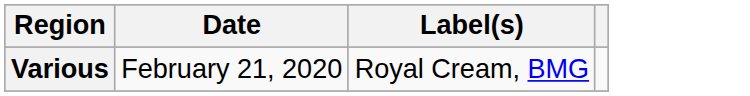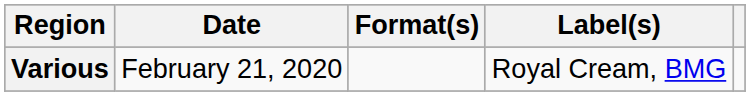+ column: Format(s)
